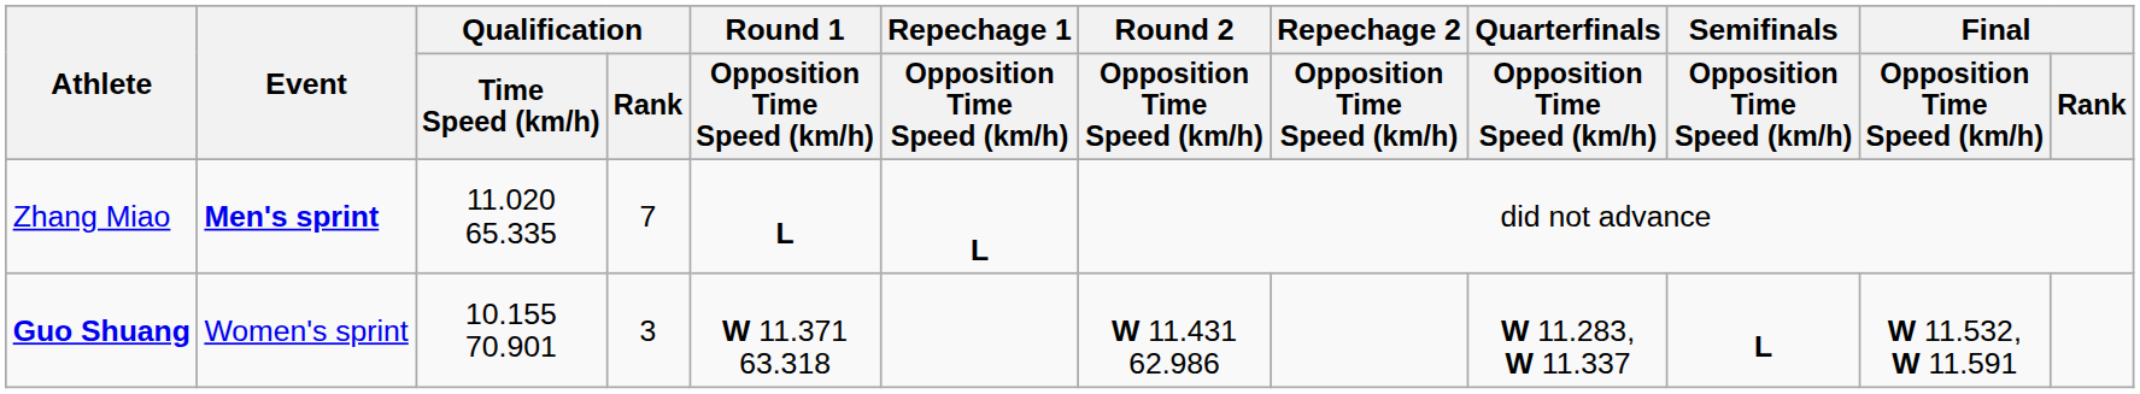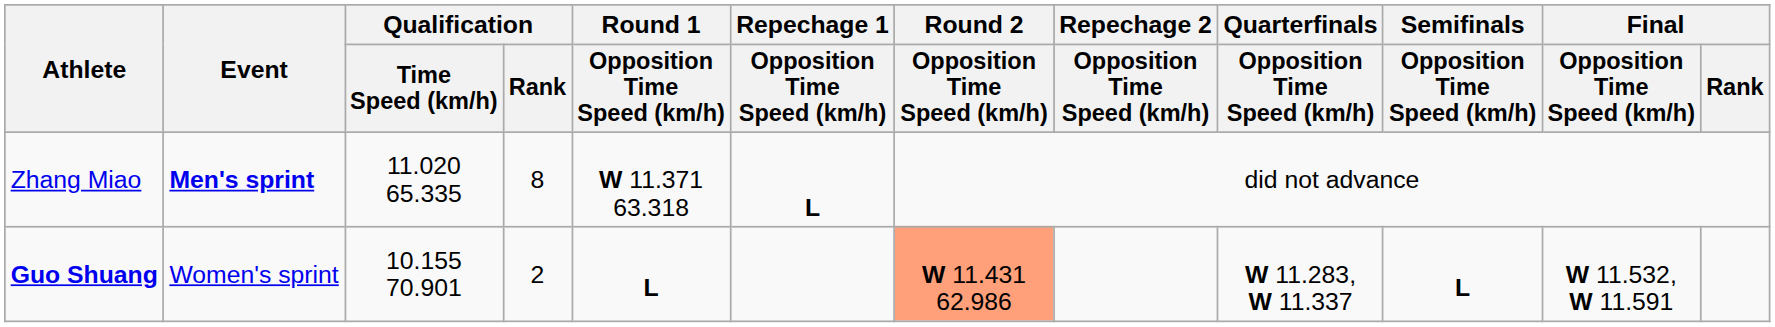Zhang Miao | Qualification / Rank: 7 -> 8
Zhang Miao | Round 1 / Opposition Time Speed (km/h): L -> W 11.371 63.318
Guo Shuang | Qualification / Rank: 3 -> 2
Guo Shuang | Round 1 / Opposition Time Speed (km/h): W 11.371 63.318 -> L
Guo Shuang | Round 2 / Opposition Time Speed (km/h): no background -> lightsalmon background
